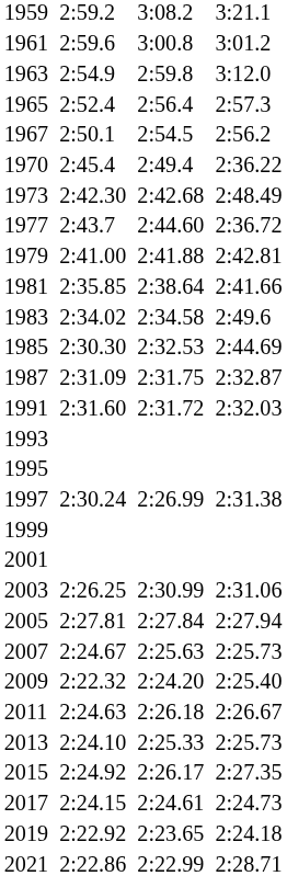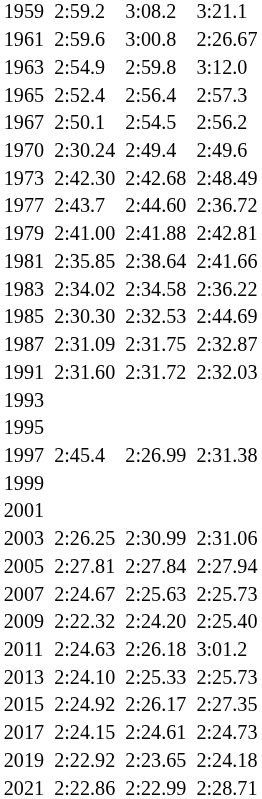1961 | column 7: 3:01.2 -> 2:26.67
1970 | column 3: 2:45.4 -> 2:30.24
1970 | column 7: 2:36.22 -> 2:49.6
1983 | column 7: 2:49.6 -> 2:36.22
1997 | column 3: 2:30.24 -> 2:45.4
2011 | column 7: 2:26.67 -> 3:01.2
